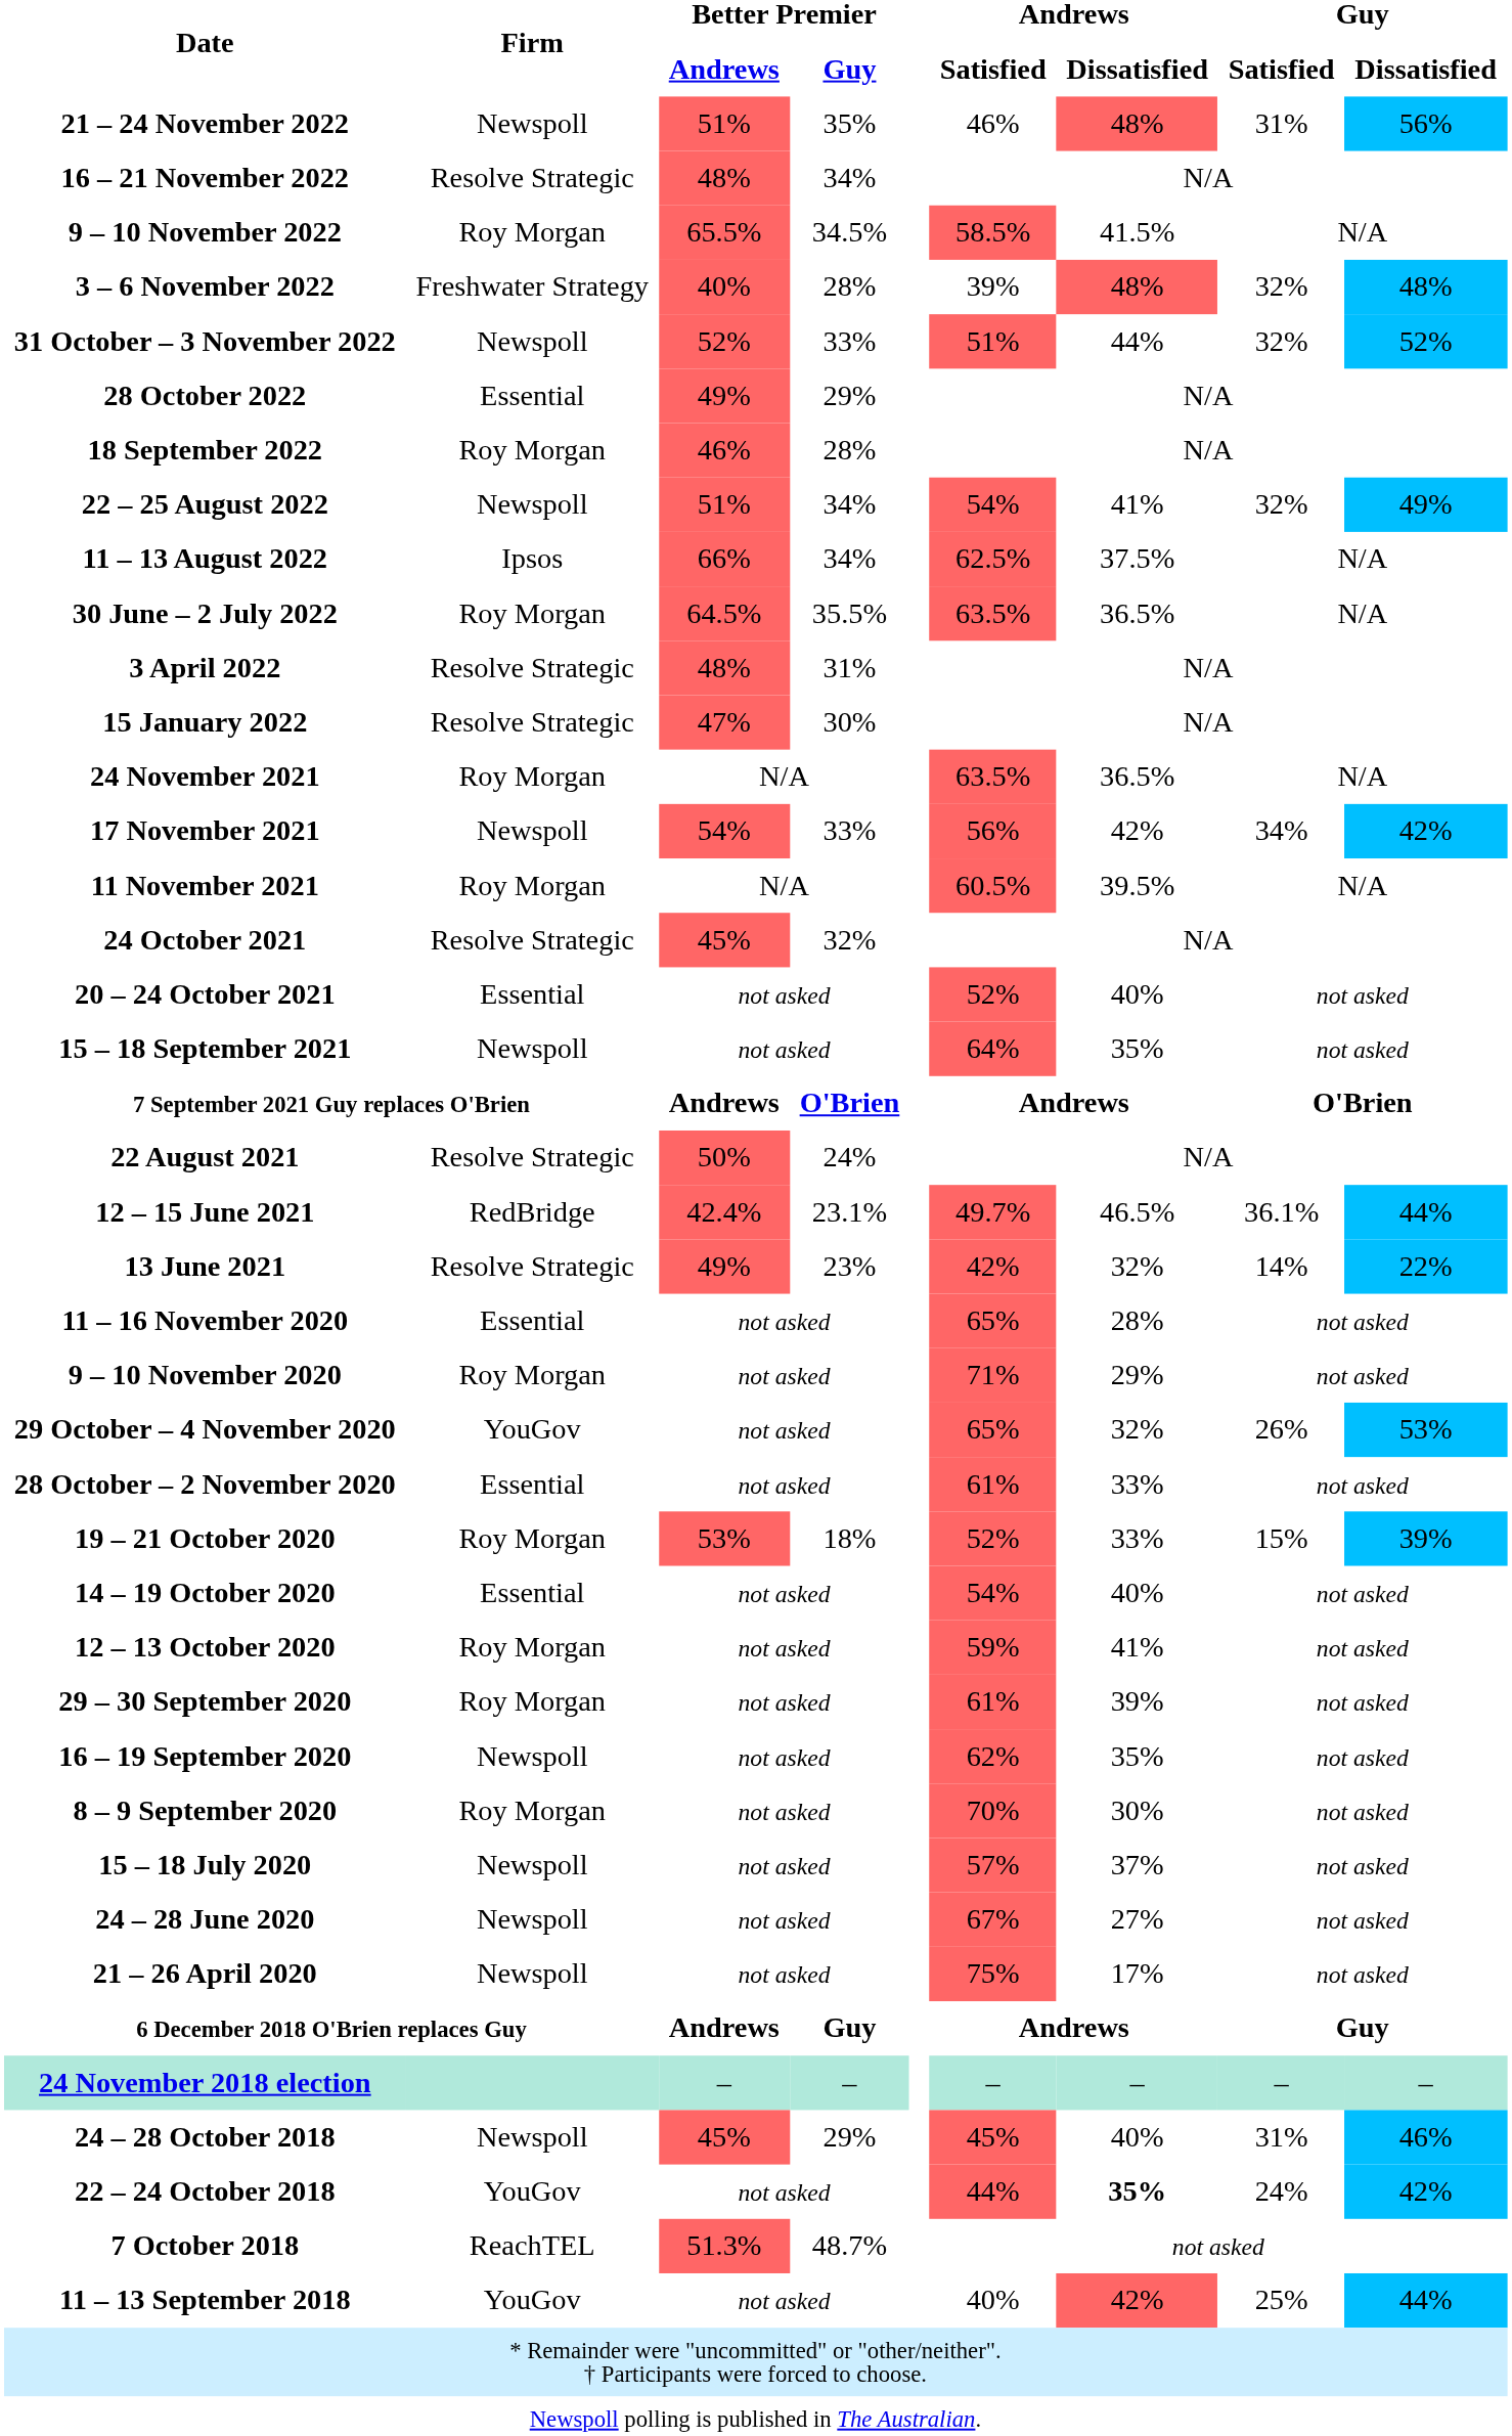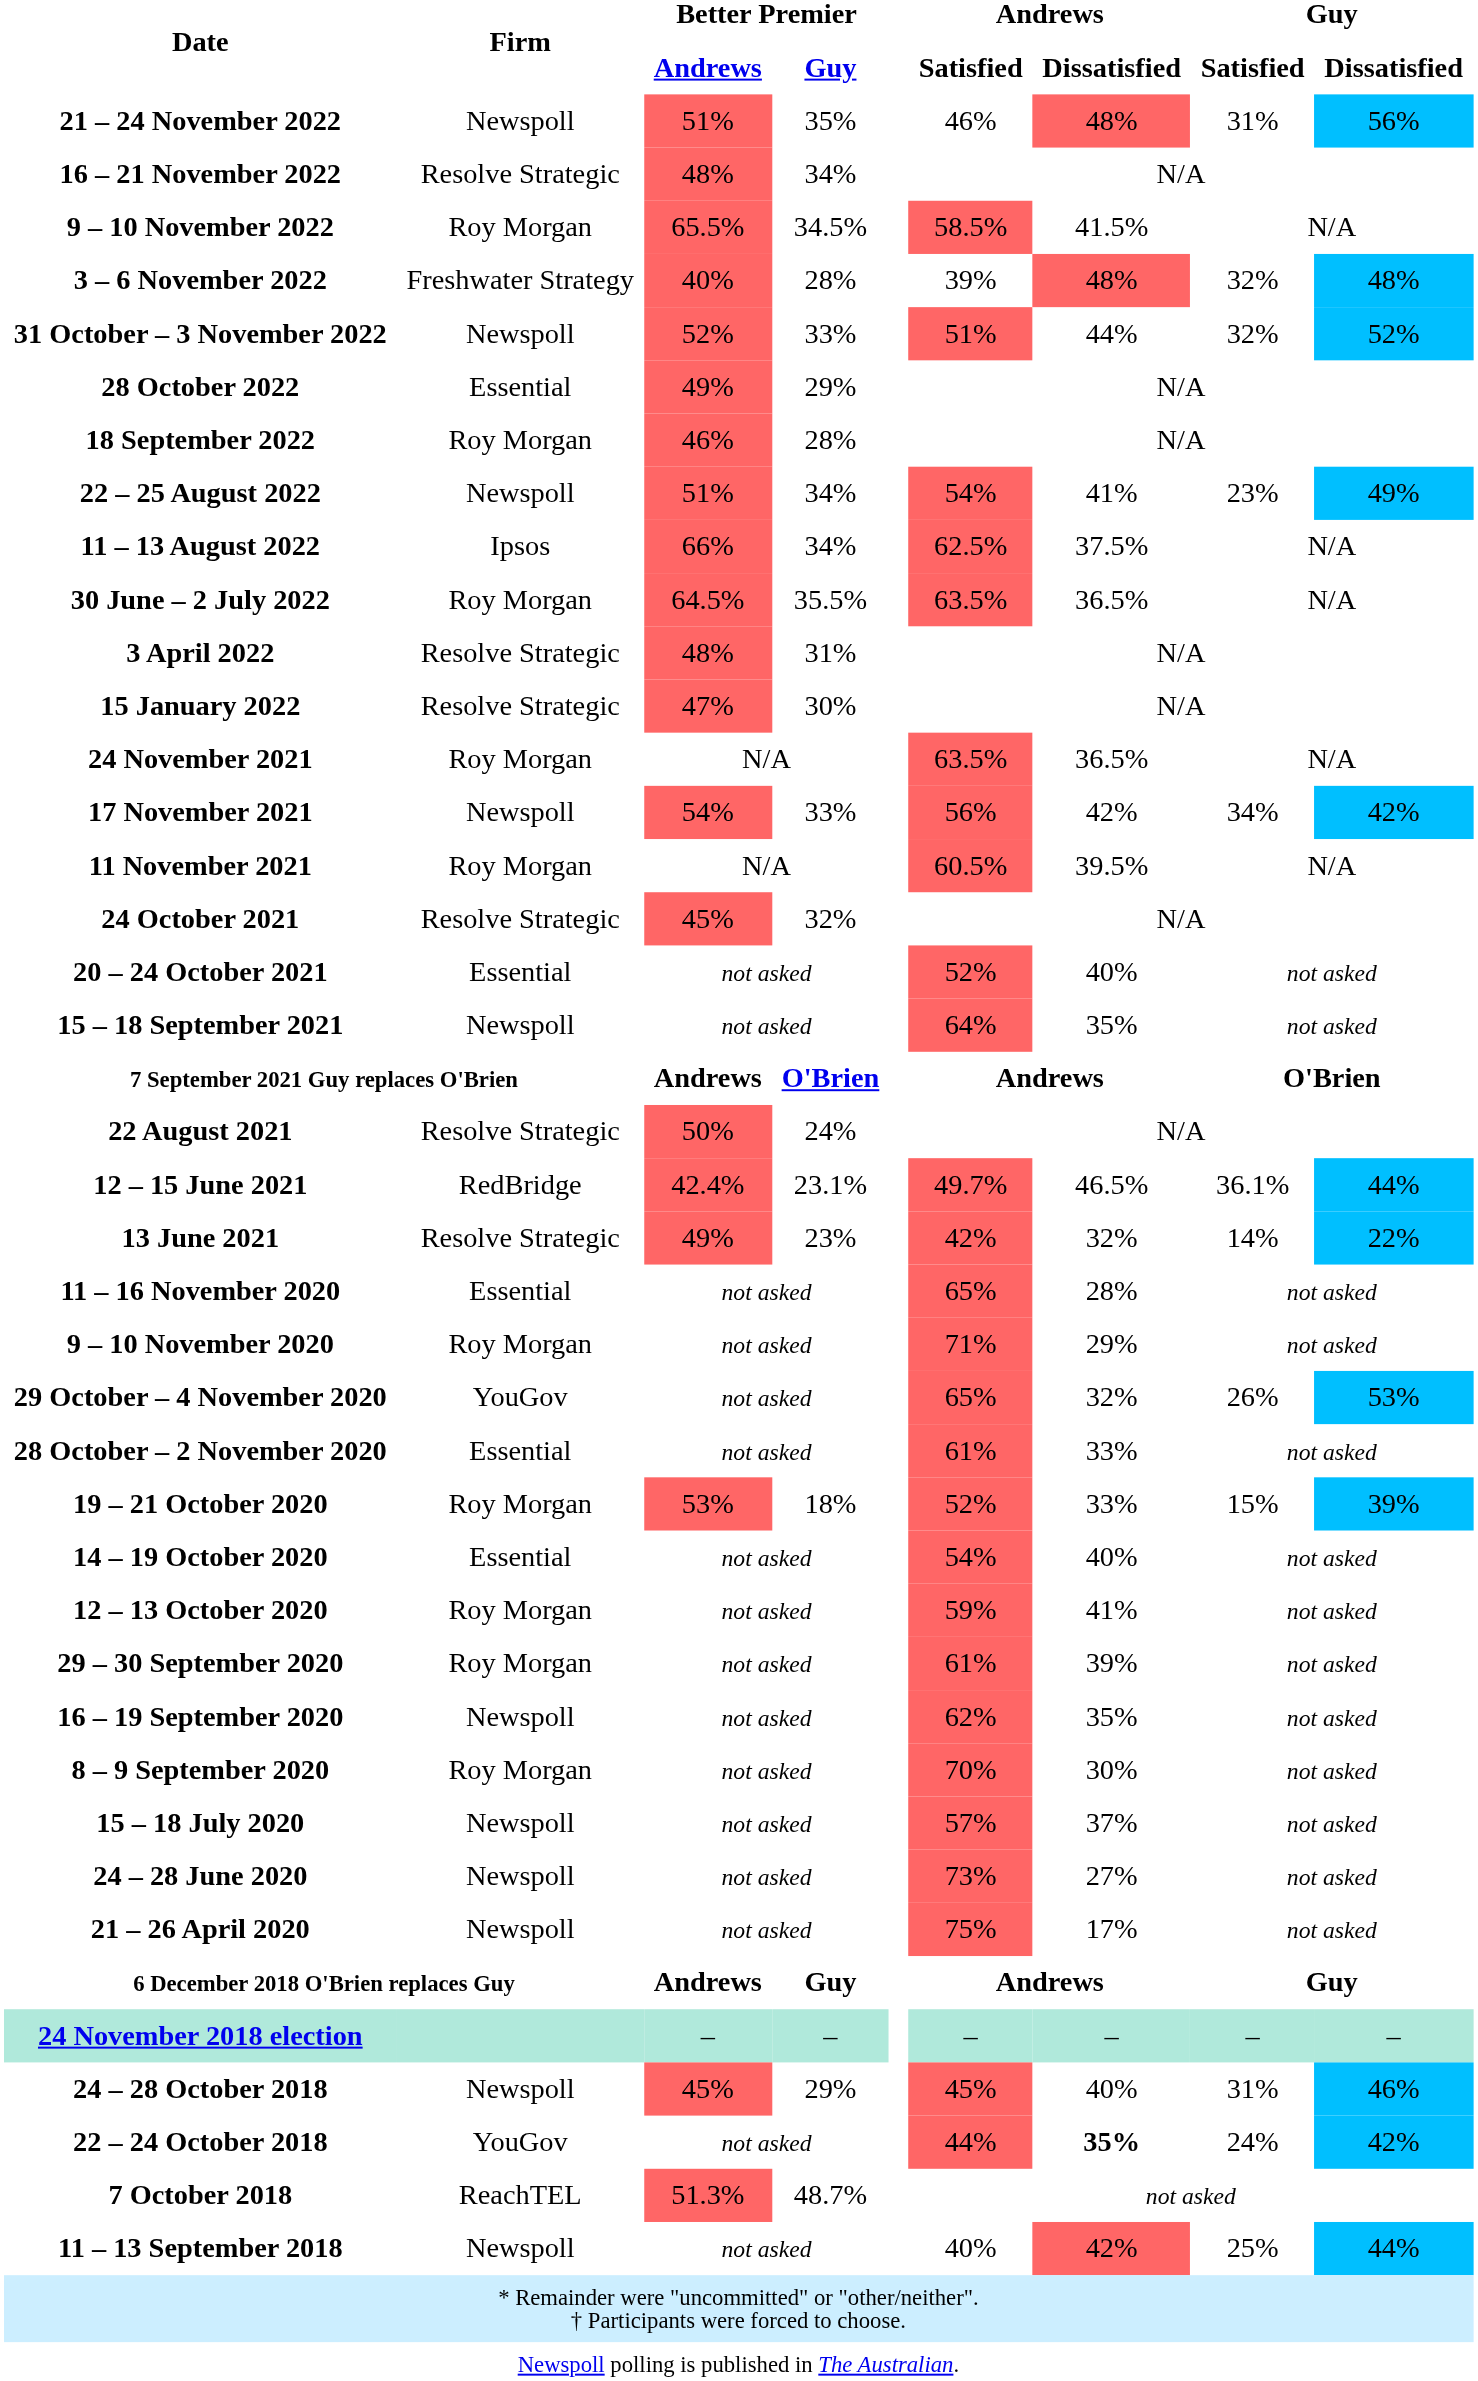22 – 25 August 2022 | Guy / Satisfied: 32% -> 23%
24 – 28 June 2020 | Andrews / Satisfied: 67% -> 73%
11 – 13 September 2018 | Firm: YouGov -> Newspoll
